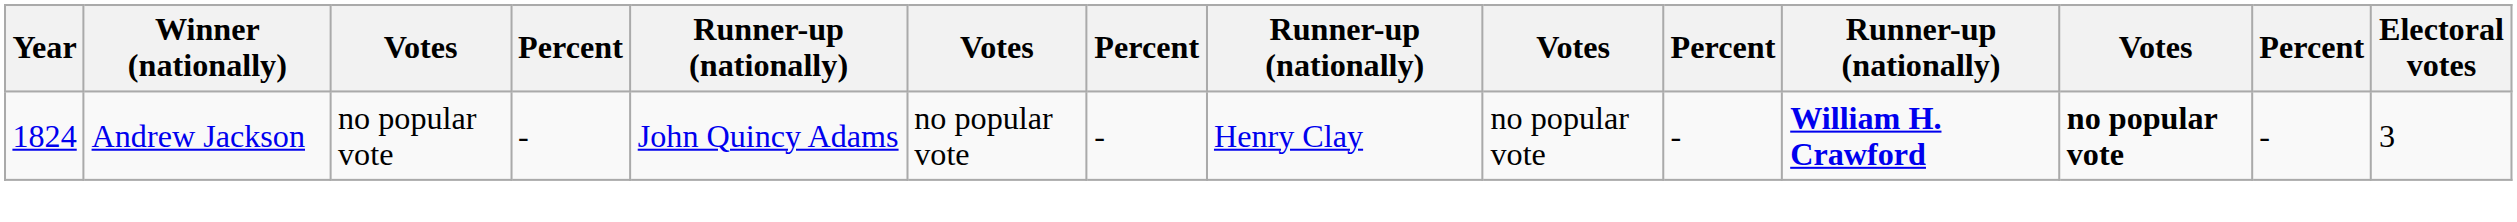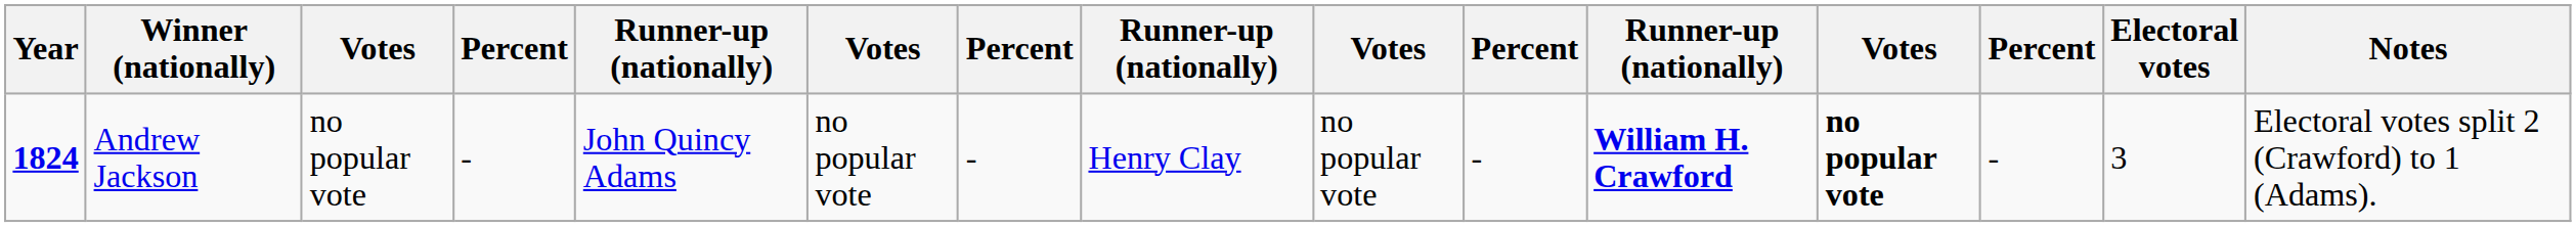+ column: Notes | Electoral votes split 2 (Crawford) to 1 (Adams).
Andrew Jackson | Year: normal -> bold
